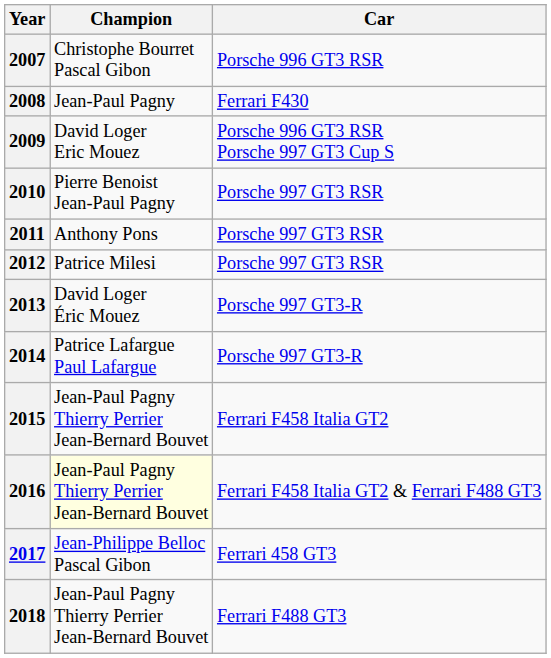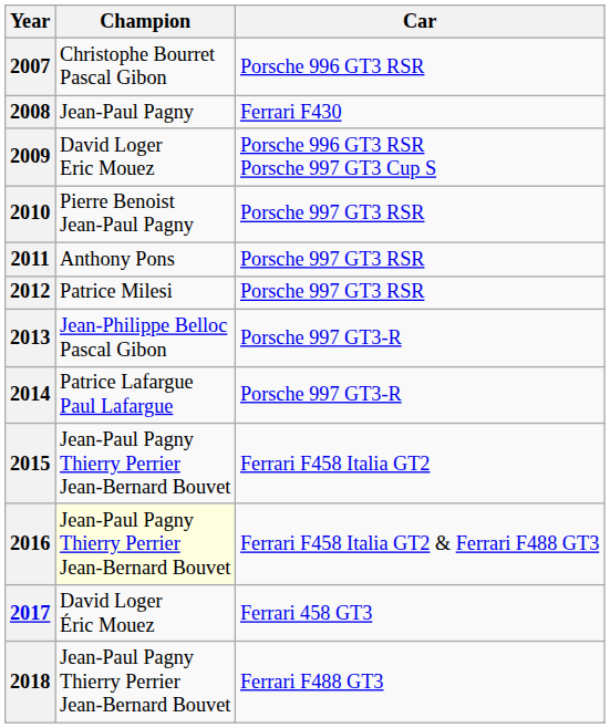2013 | Champion: David Loger Éric Mouez -> Jean-Philippe Belloc Pascal Gibon
2017 | Champion: Jean-Philippe Belloc Pascal Gibon -> David Loger Éric Mouez
